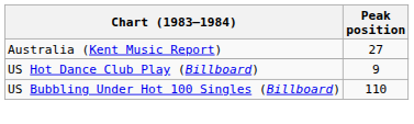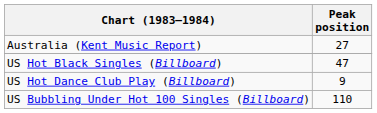+ row: US Hot Black Singles (Billboard) | 47
